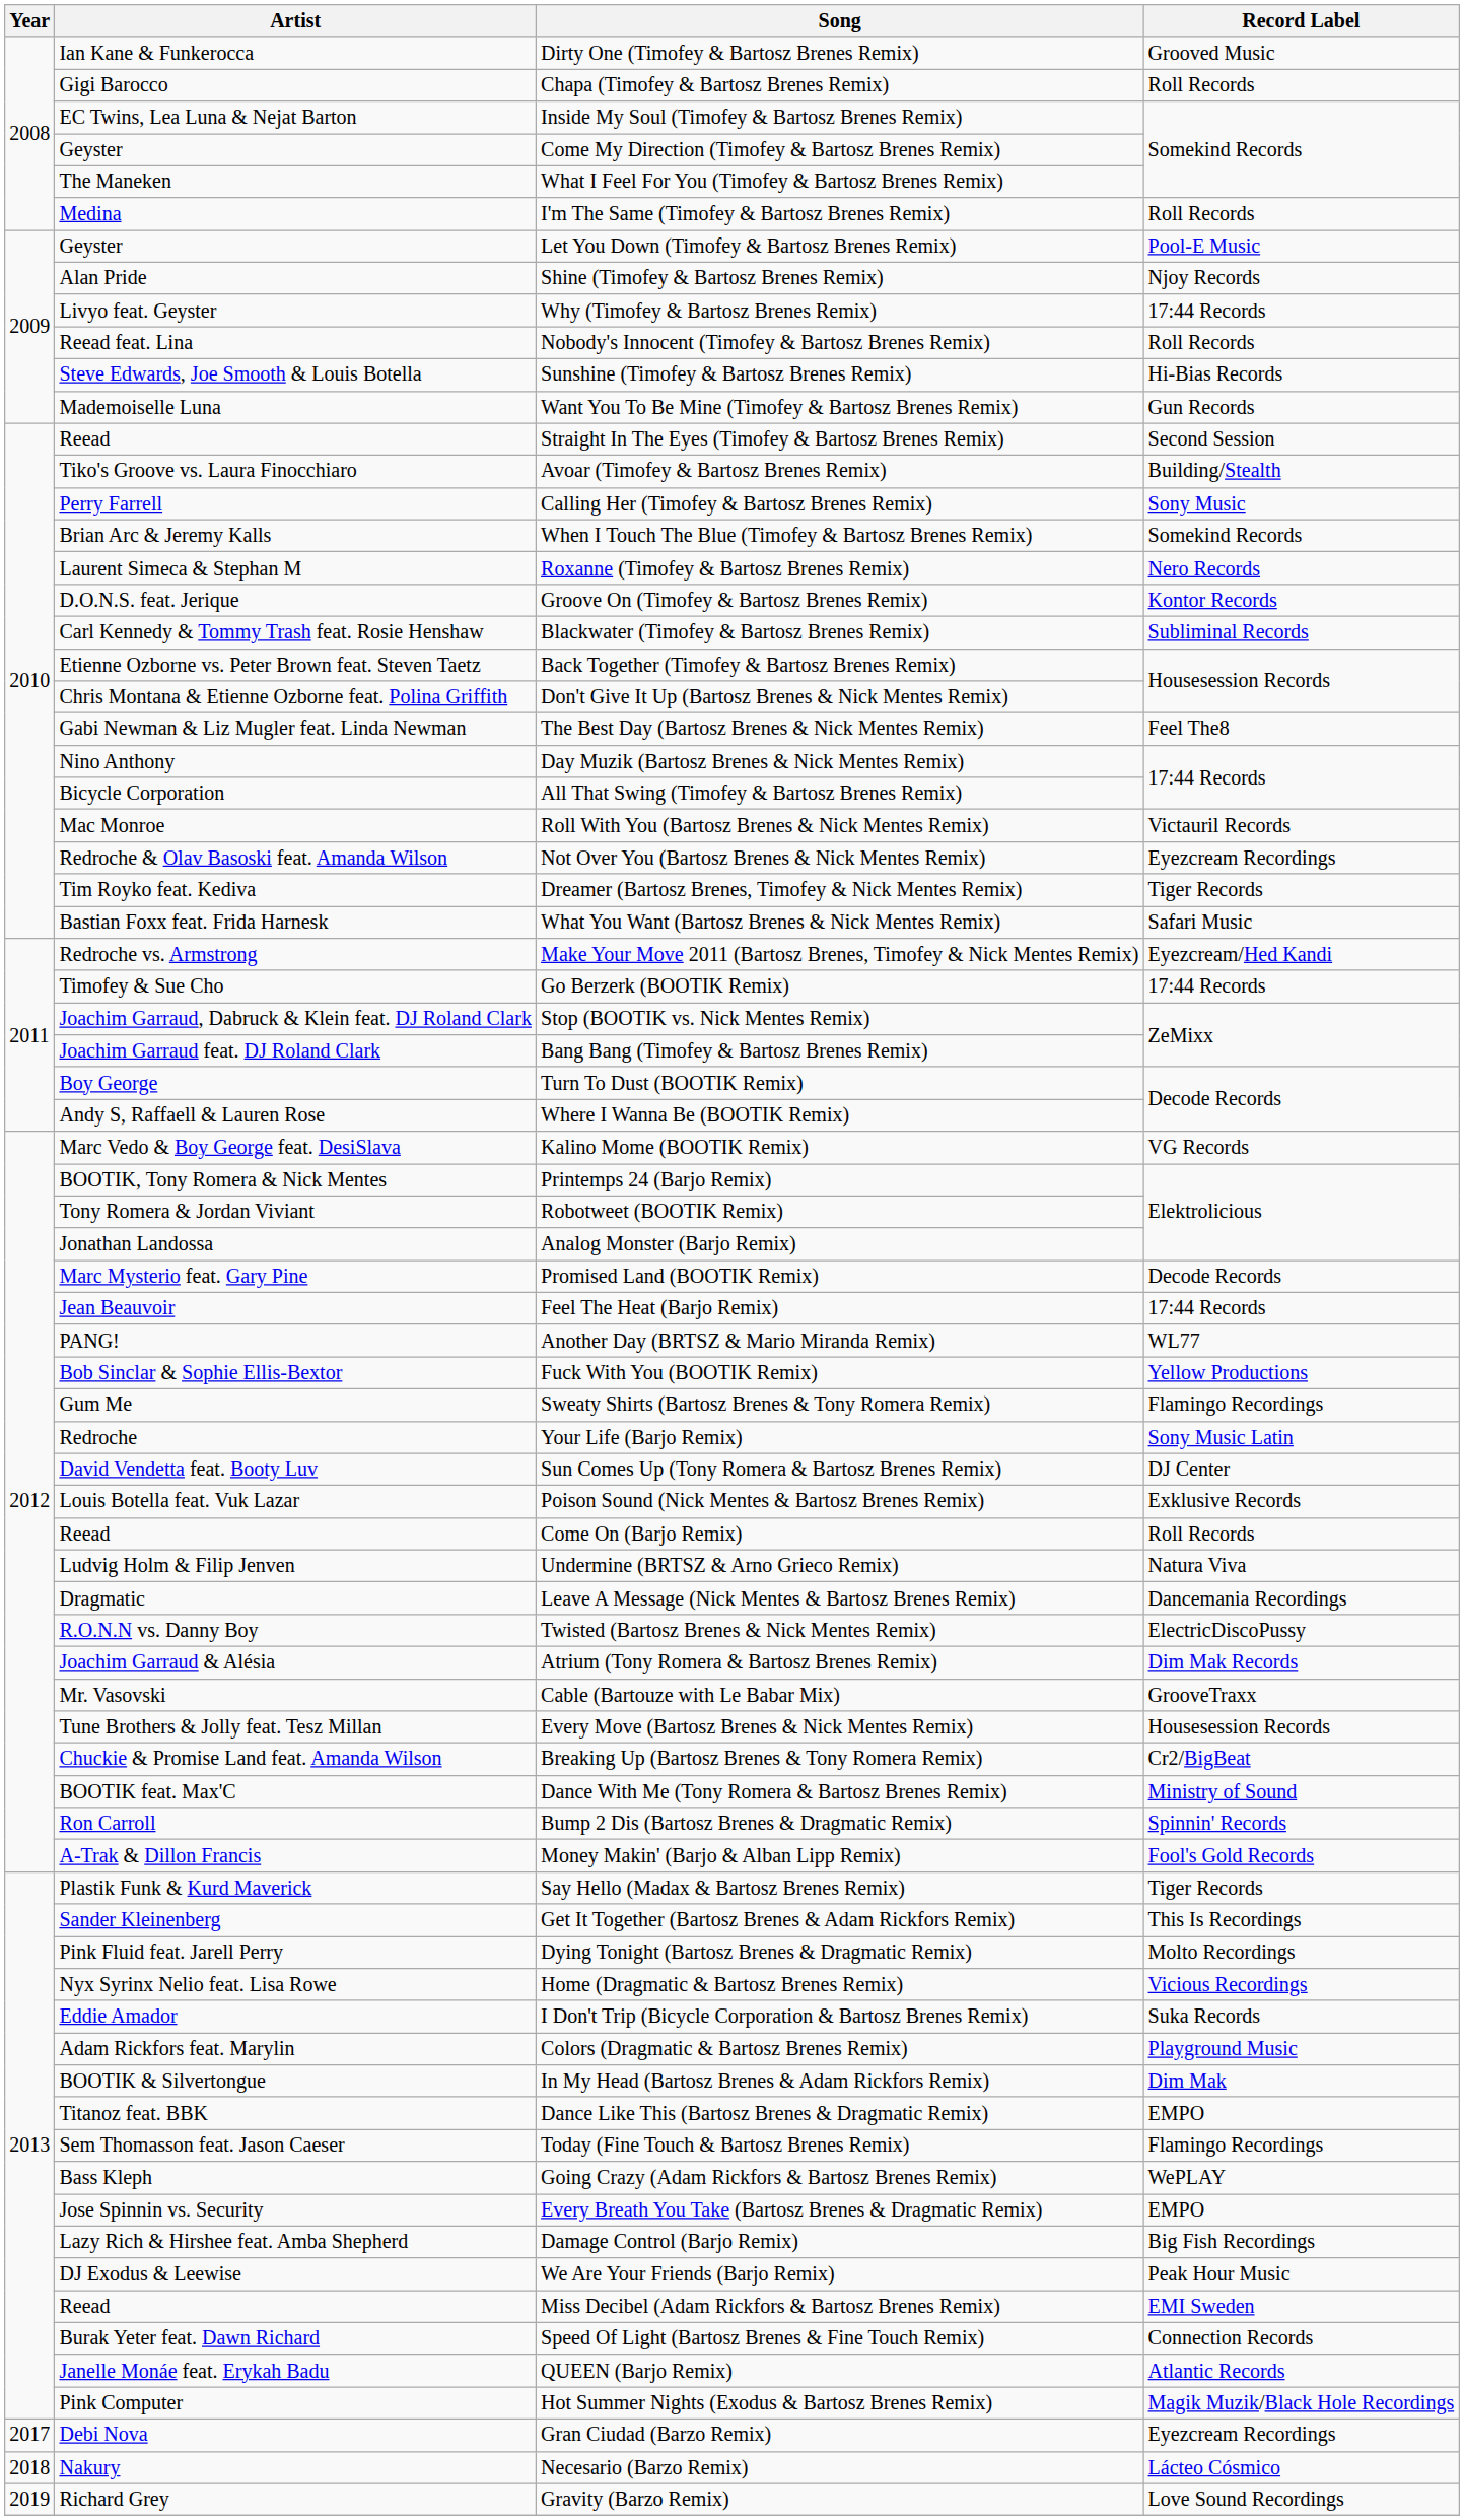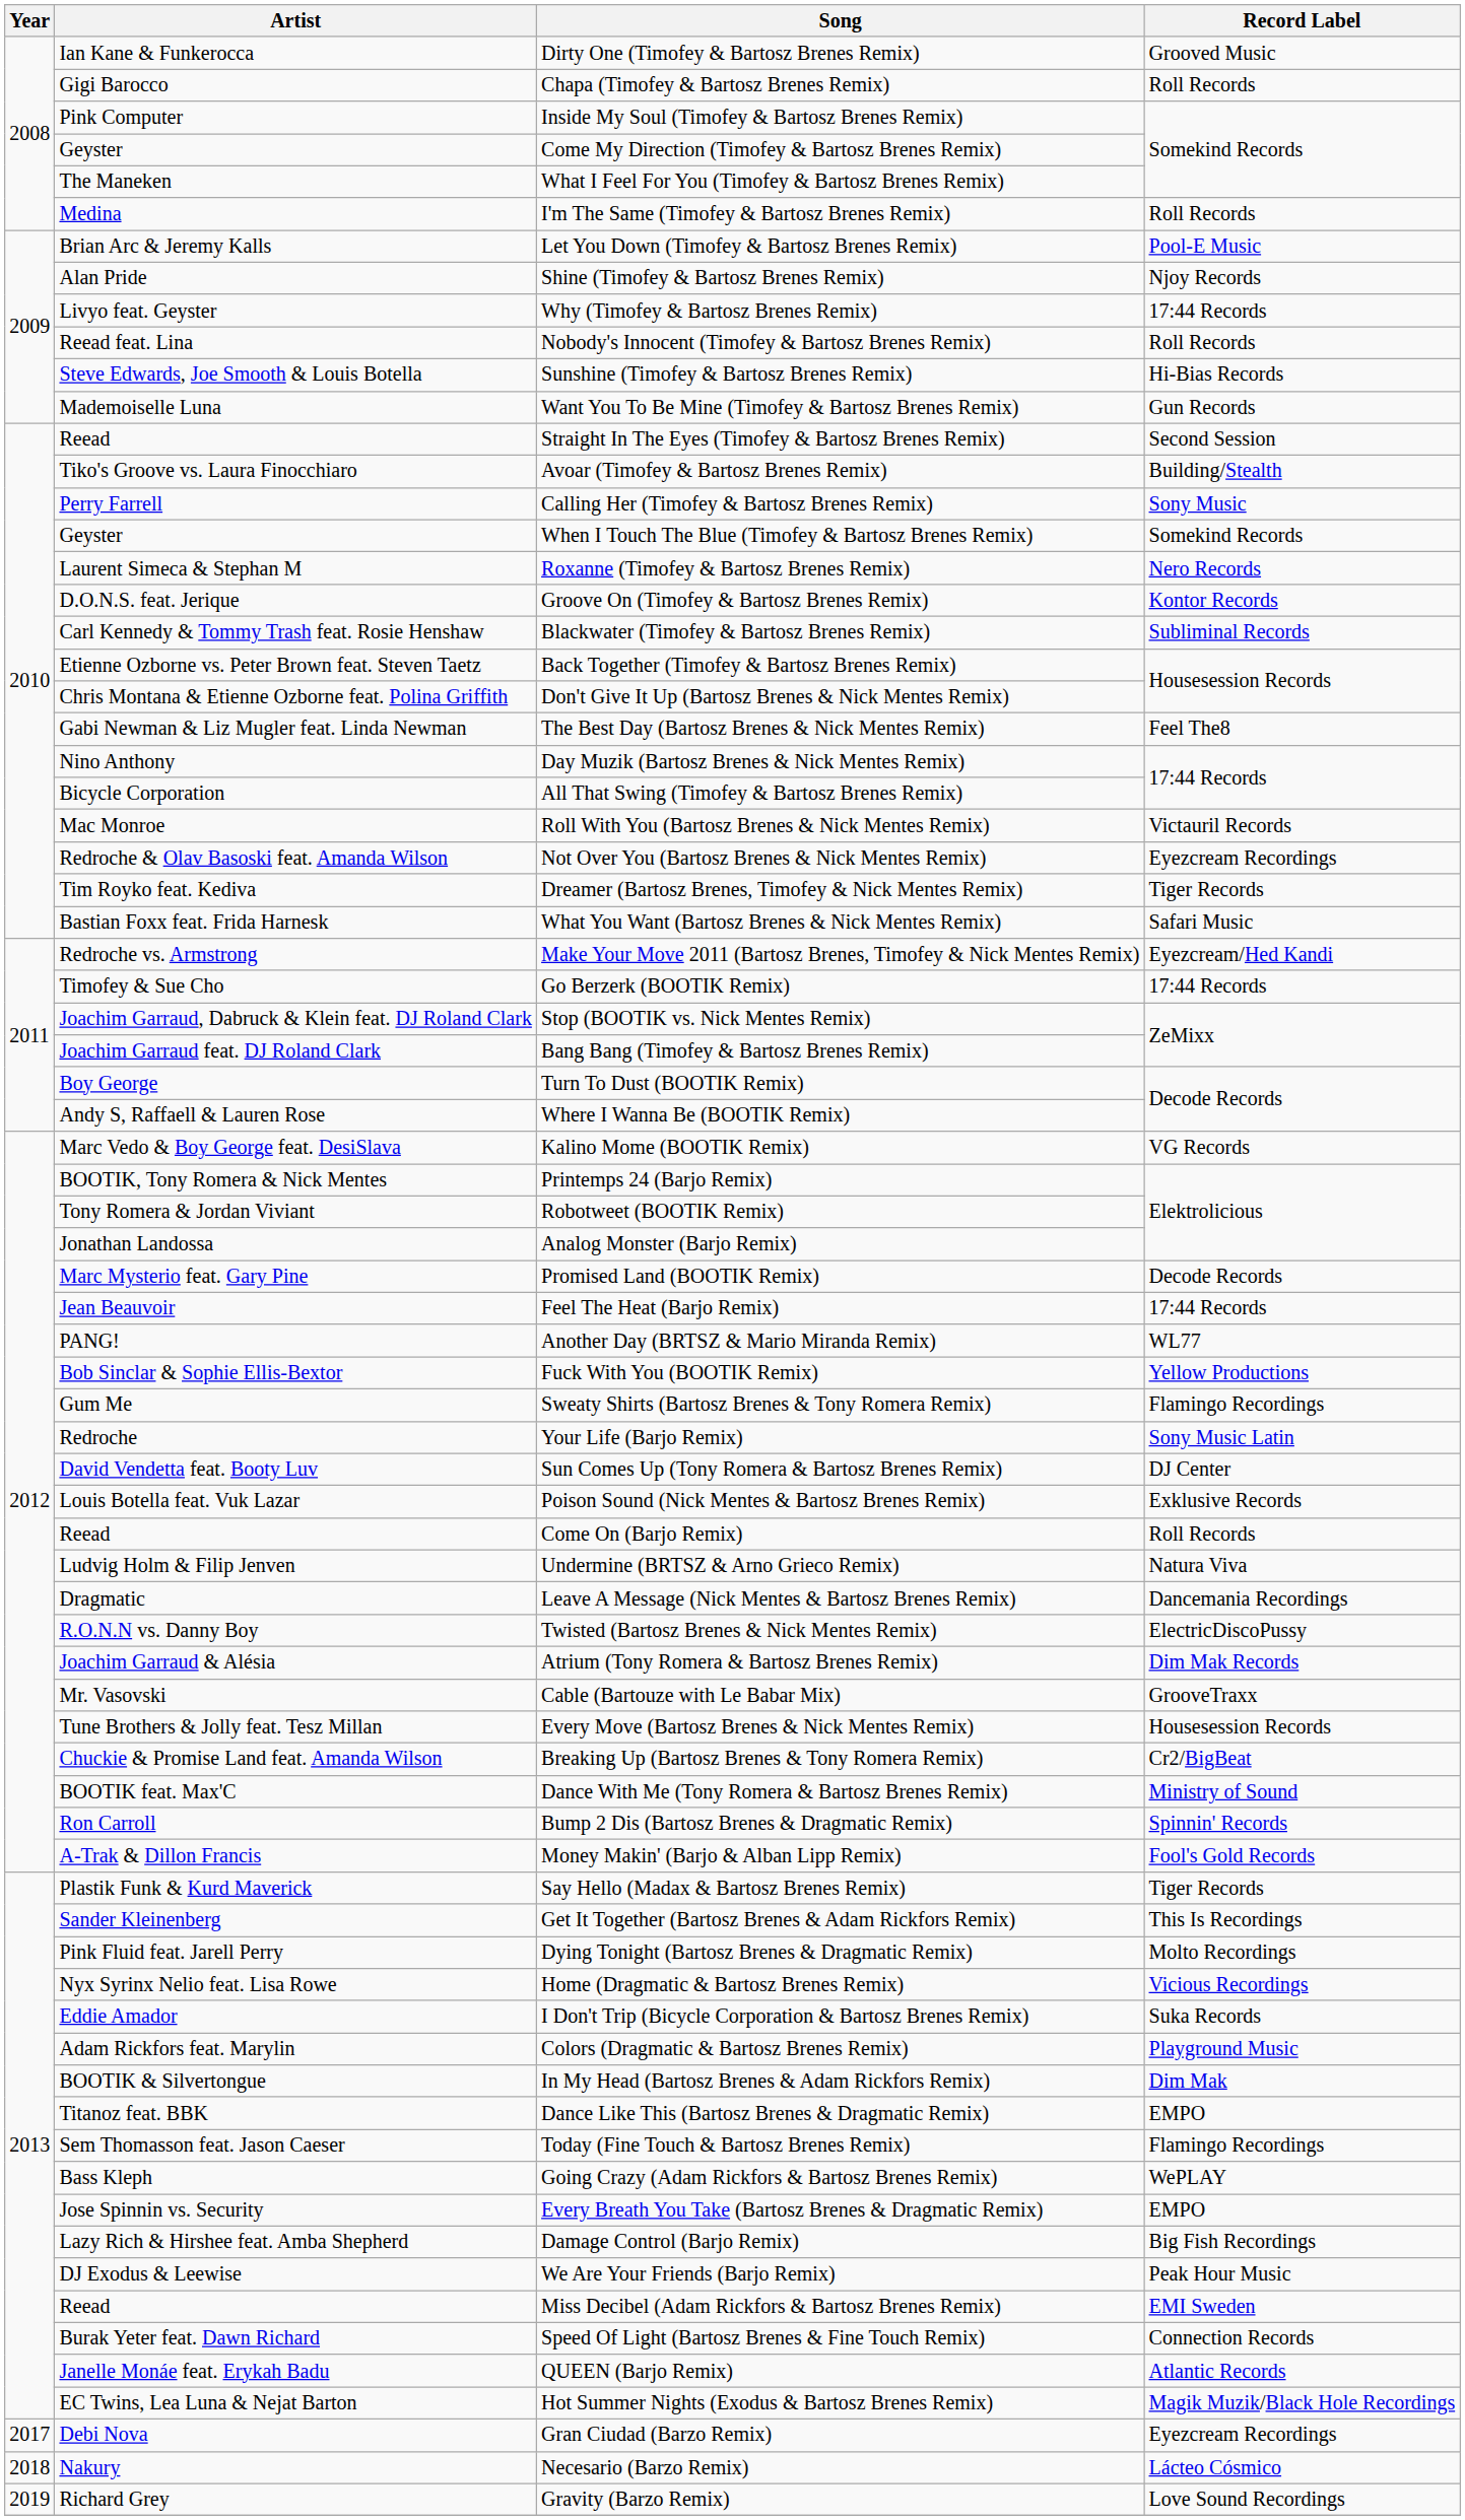Inside My Soul (Timofey & Bartosz Brenes Remix) | Artist: EC Twins, Lea Luna & Nejat Barton -> Pink Computer
Let You Down (Timofey & Bartosz Brenes Remix) | Artist: Geyster -> Brian Arc & Jeremy Kalls
When I Touch The Blue (Timofey & Bartosz Brenes Remix) | Artist: Brian Arc & Jeremy Kalls -> Geyster
Hot Summer Nights (Exodus & Bartosz Brenes Remix) | Artist: Pink Computer -> EC Twins, Lea Luna & Nejat Barton
